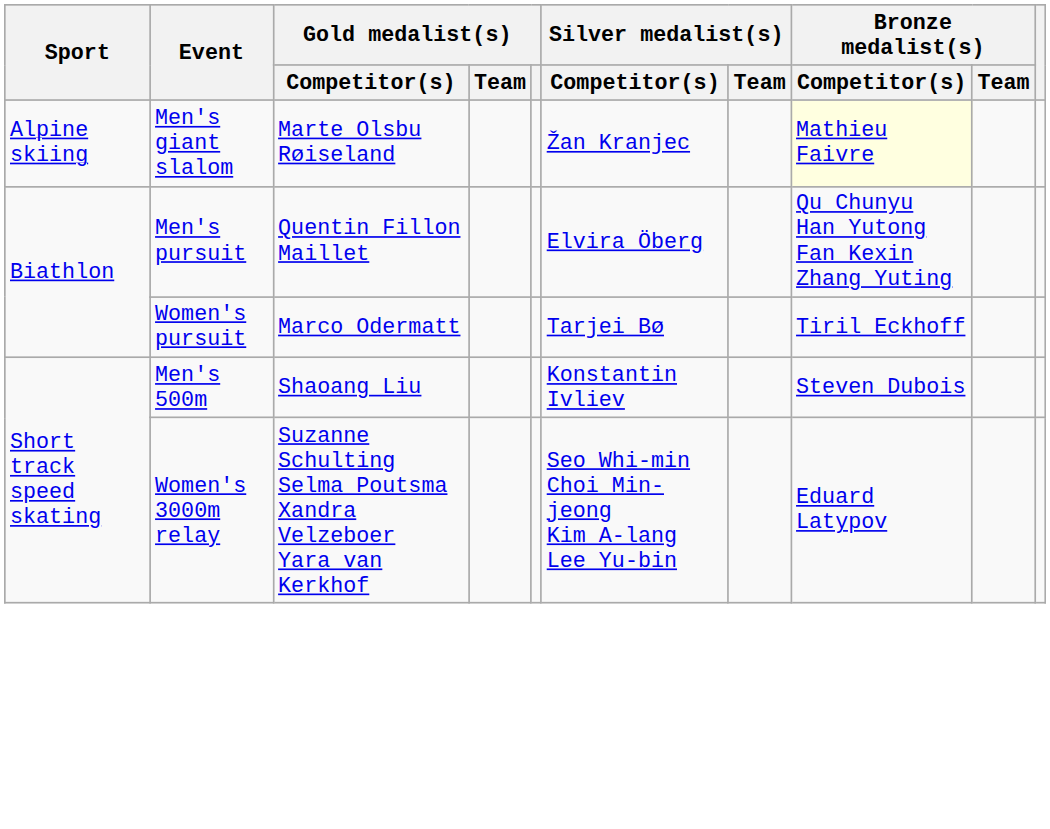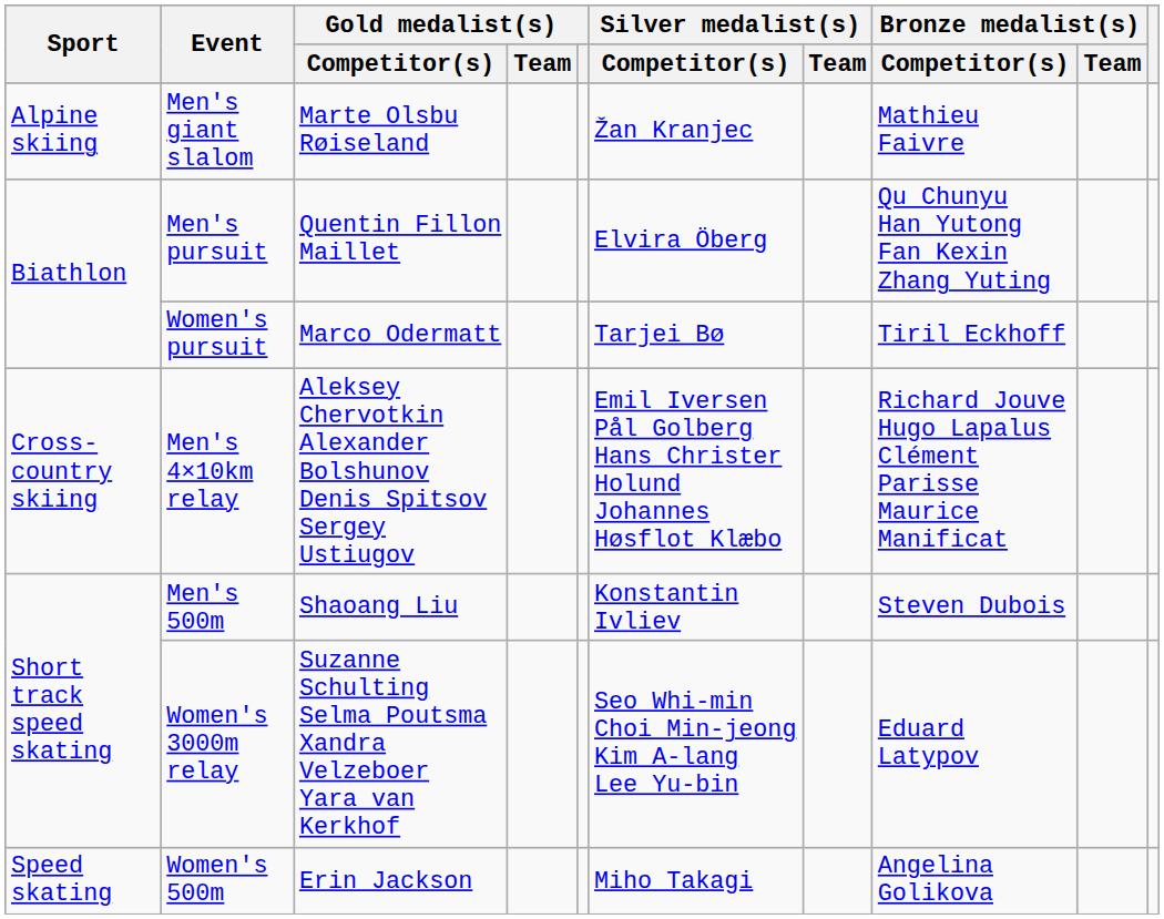Men's giant slalom | Bronze medalist(s) / Competitor(s): lightyellow background -> no background
+ row: Cross-country skiing | Men's 4×10km relay | Aleksey Chervotkin Alexander Bolshunov Denis Spitsov Sergey Ustiugov | Emil Iversen Pål Golberg Hans Christer Holund Johannes Høsflot Klæbo | Richard Jouve Hugo Lapalus Clément Parisse Maurice Manificat
+ row: Speed skating | Women's 500m | Erin Jackson | Miho Takagi | Angelina Golikova
